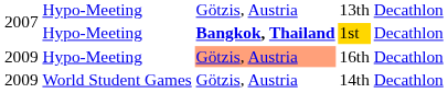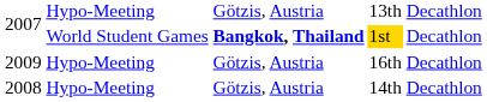1st | column 2: Hypo-Meeting -> World Student Games
16th | column 3: lightsalmon background -> no background
14th | column 1: 2009 -> 2008
14th | column 2: World Student Games -> Hypo-Meeting
